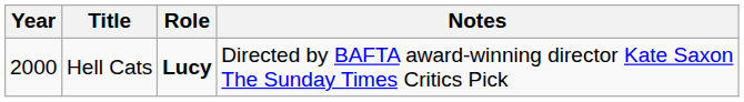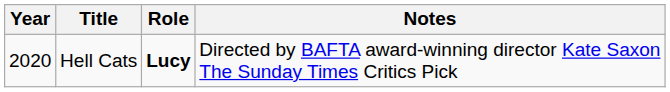Hell Cats | Year: 2000 -> 2020
